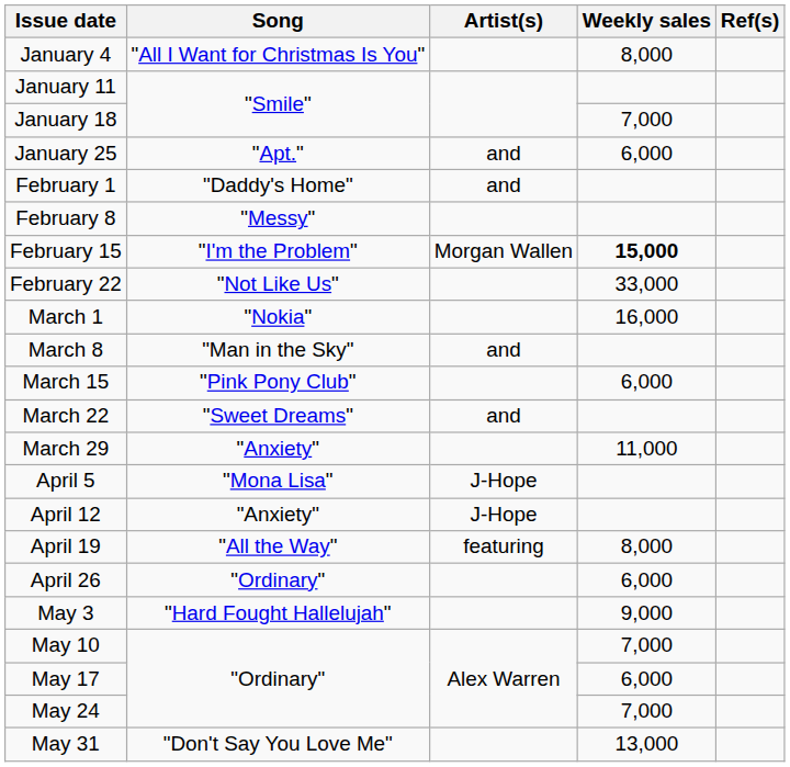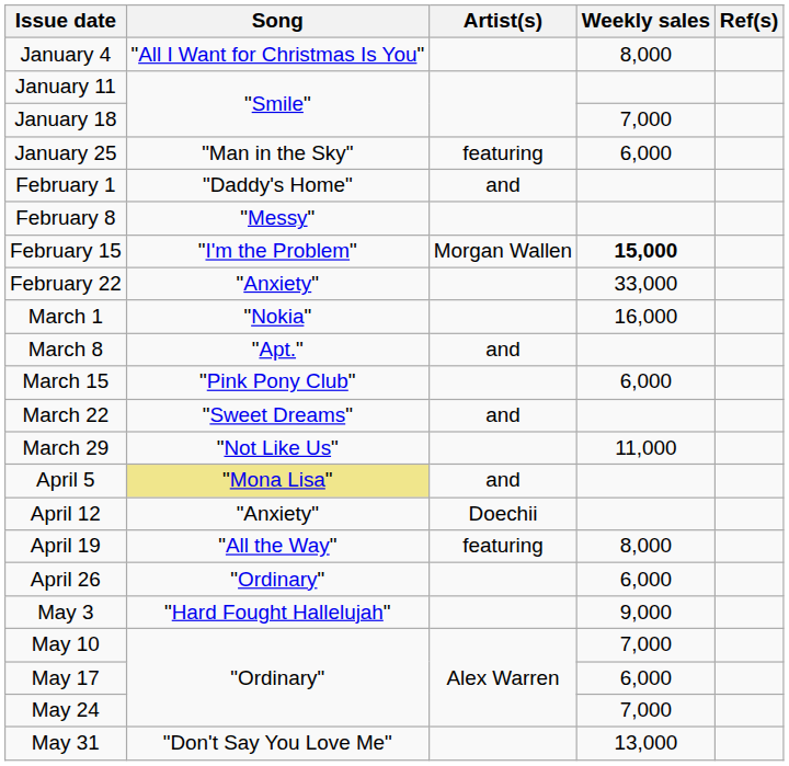January 25 | Song: "Apt." -> "Man in the Sky"
January 25 | Artist(s): and -> featuring
February 22 | Song: "Not Like Us" -> "Anxiety"
March 8 | Song: "Man in the Sky" -> "Apt."
March 29 | Song: "Anxiety" -> "Not Like Us"
April 5 | Song: no background -> khaki background
April 5 | Artist(s): J-Hope -> and
April 12 | Artist(s): J-Hope -> Doechii
